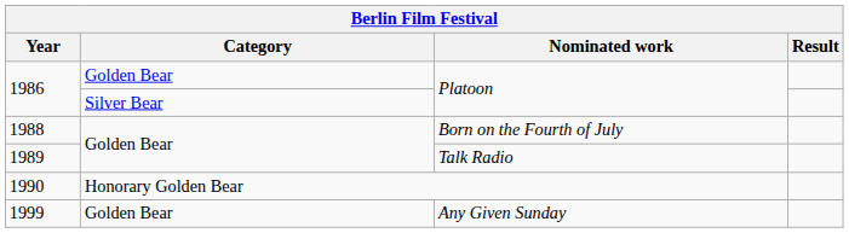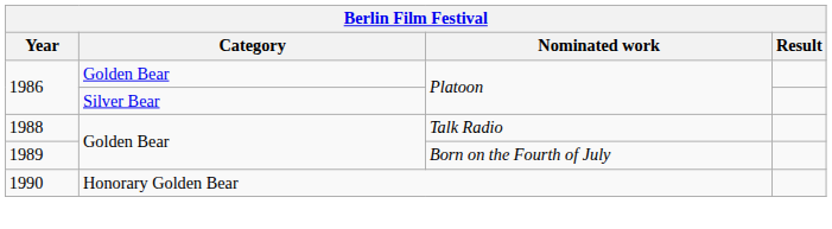1988 | Nominated work: Born on the Fourth of July -> Talk Radio
1989 | Nominated work: Talk Radio -> Born on the Fourth of July
- row: 1999 | Golden Bear | Any Given Sunday
